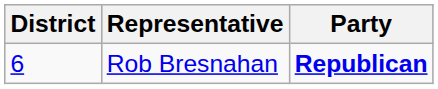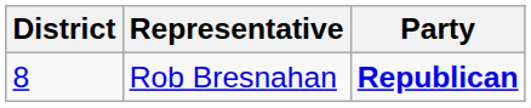Rob Bresnahan | District: 6 -> 8
